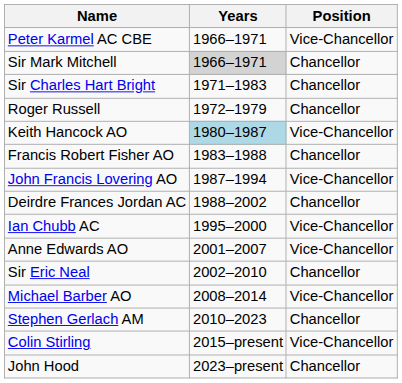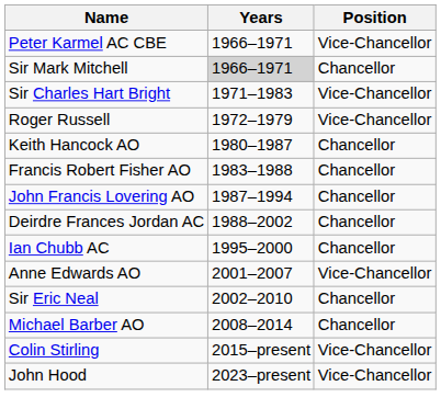Sir Charles Hart Bright | Position: Chancellor -> Vice-Chancellor
Roger Russell | Position: Chancellor -> Vice-Chancellor
Keith Hancock AO | Years: lightblue background -> no background
Keith Hancock AO | Position: Vice-Chancellor -> Chancellor
John Francis Lovering AO | Position: Vice-Chancellor -> Chancellor
Ian Chubb AC | Position: Vice-Chancellor -> Chancellor
Michael Barber AO | Position: Vice-Chancellor -> Chancellor
- row: Stephen Gerlach AM | 2010–2023 | Chancellor
John Hood | Position: Chancellor -> Vice-Chancellor
